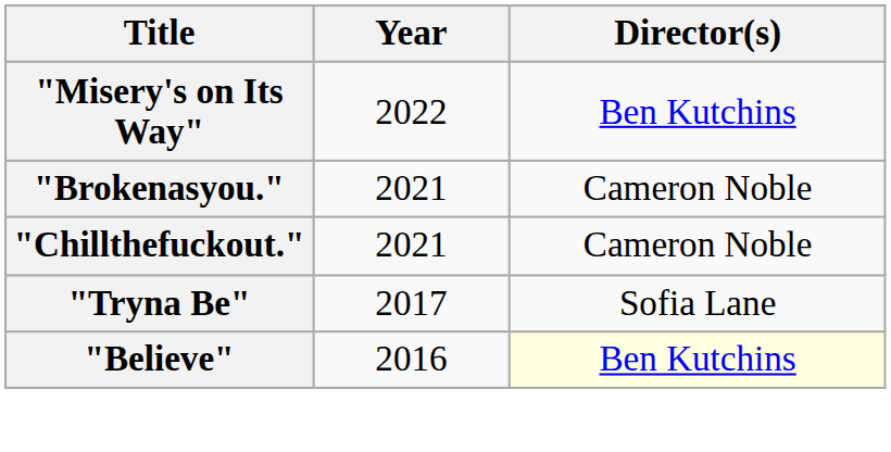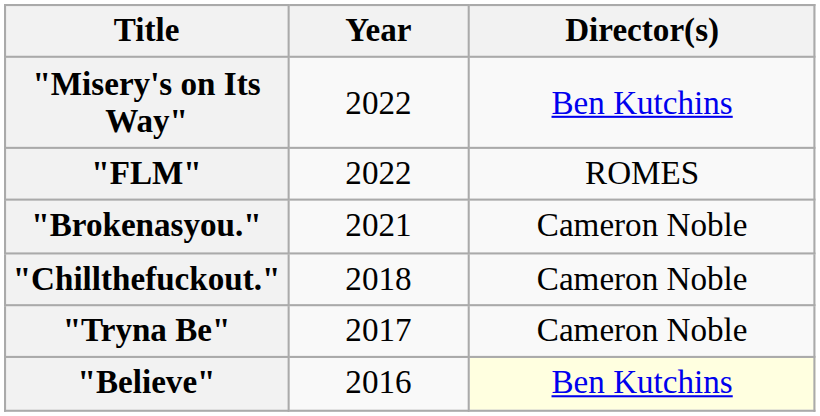+ row: "FLM" | 2022 | ROMES
"Chillthefuckout." | Year: 2021 -> 2018
"Tryna Be" | Director(s): Sofia Lane -> Cameron Noble
